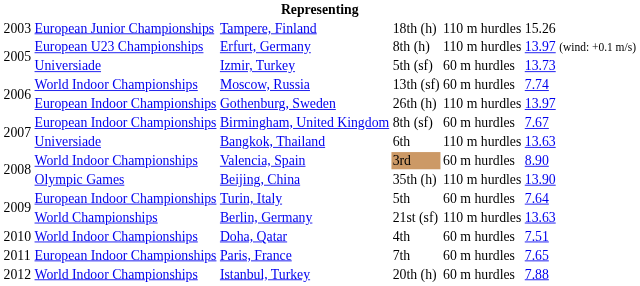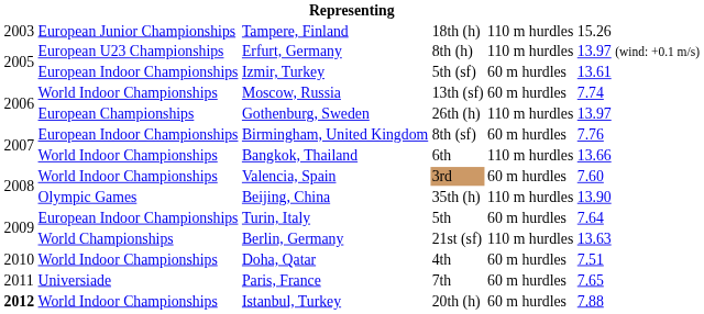Izmir, Turkey | column 2: Universiade -> European Indoor Championships
Izmir, Turkey | column 6: 13.73 -> 13.61
Gothenburg, Sweden | column 2: European Indoor Championships -> European Championships
Birmingham, United Kingdom | column 6: 7.67 -> 7.76
Bangkok, Thailand | column 2: Universiade -> World Indoor Championships
Bangkok, Thailand | column 6: 13.63 -> 13.66
Valencia, Spain | column 6: 8.90 -> 7.60
Paris, France | column 2: European Indoor Championships -> Universiade
Istanbul, Turkey | column 1: normal -> bold
